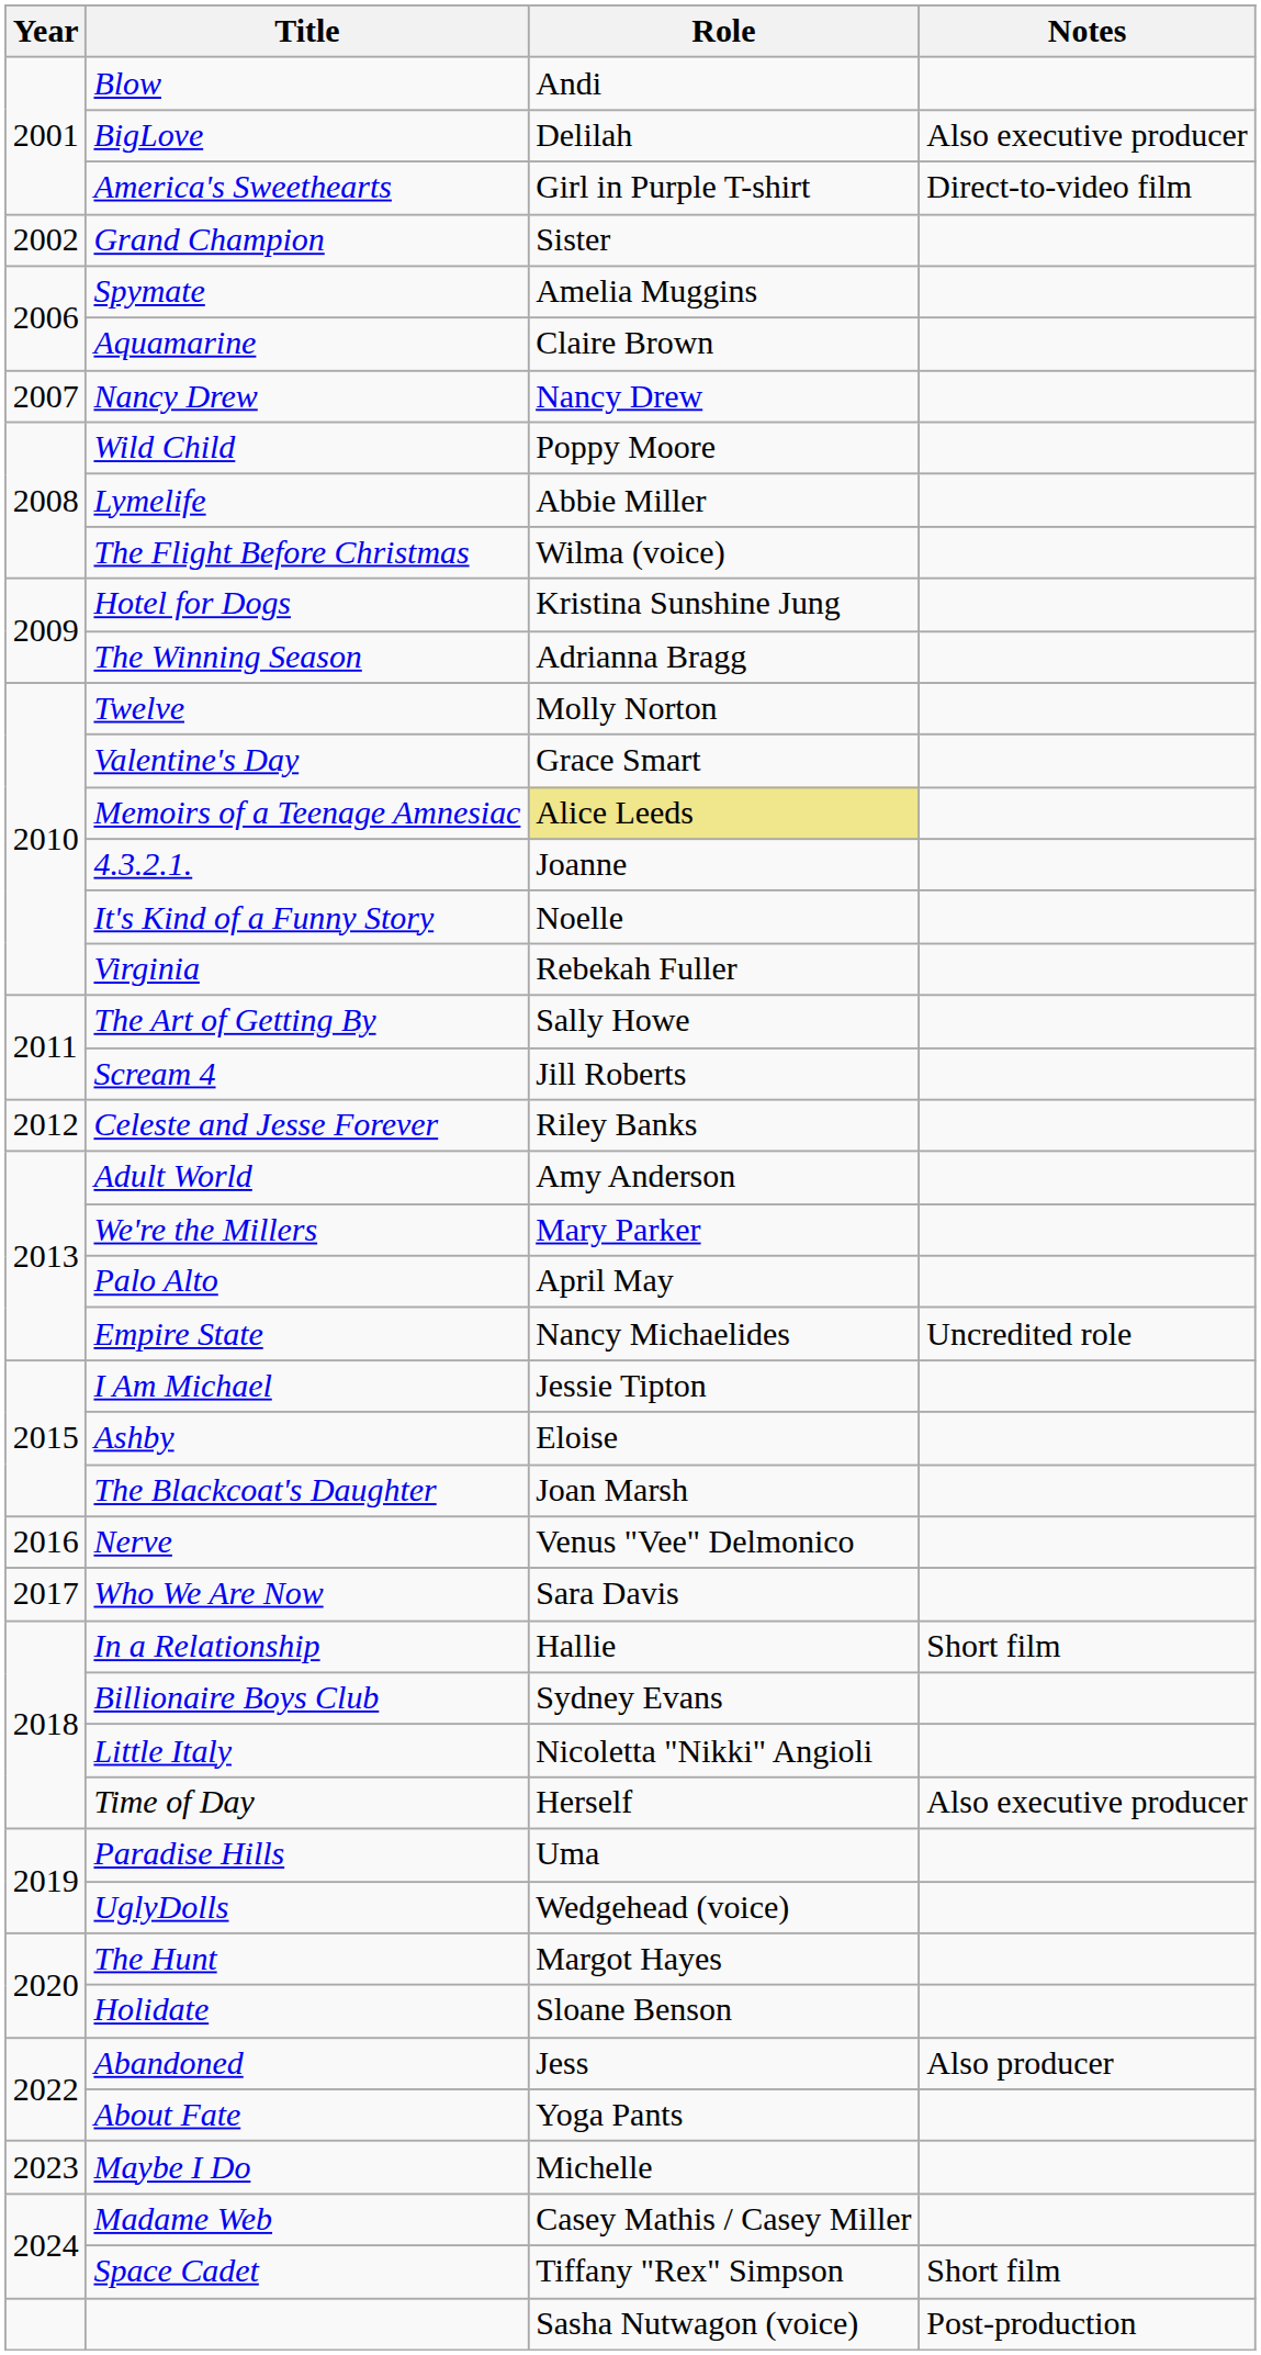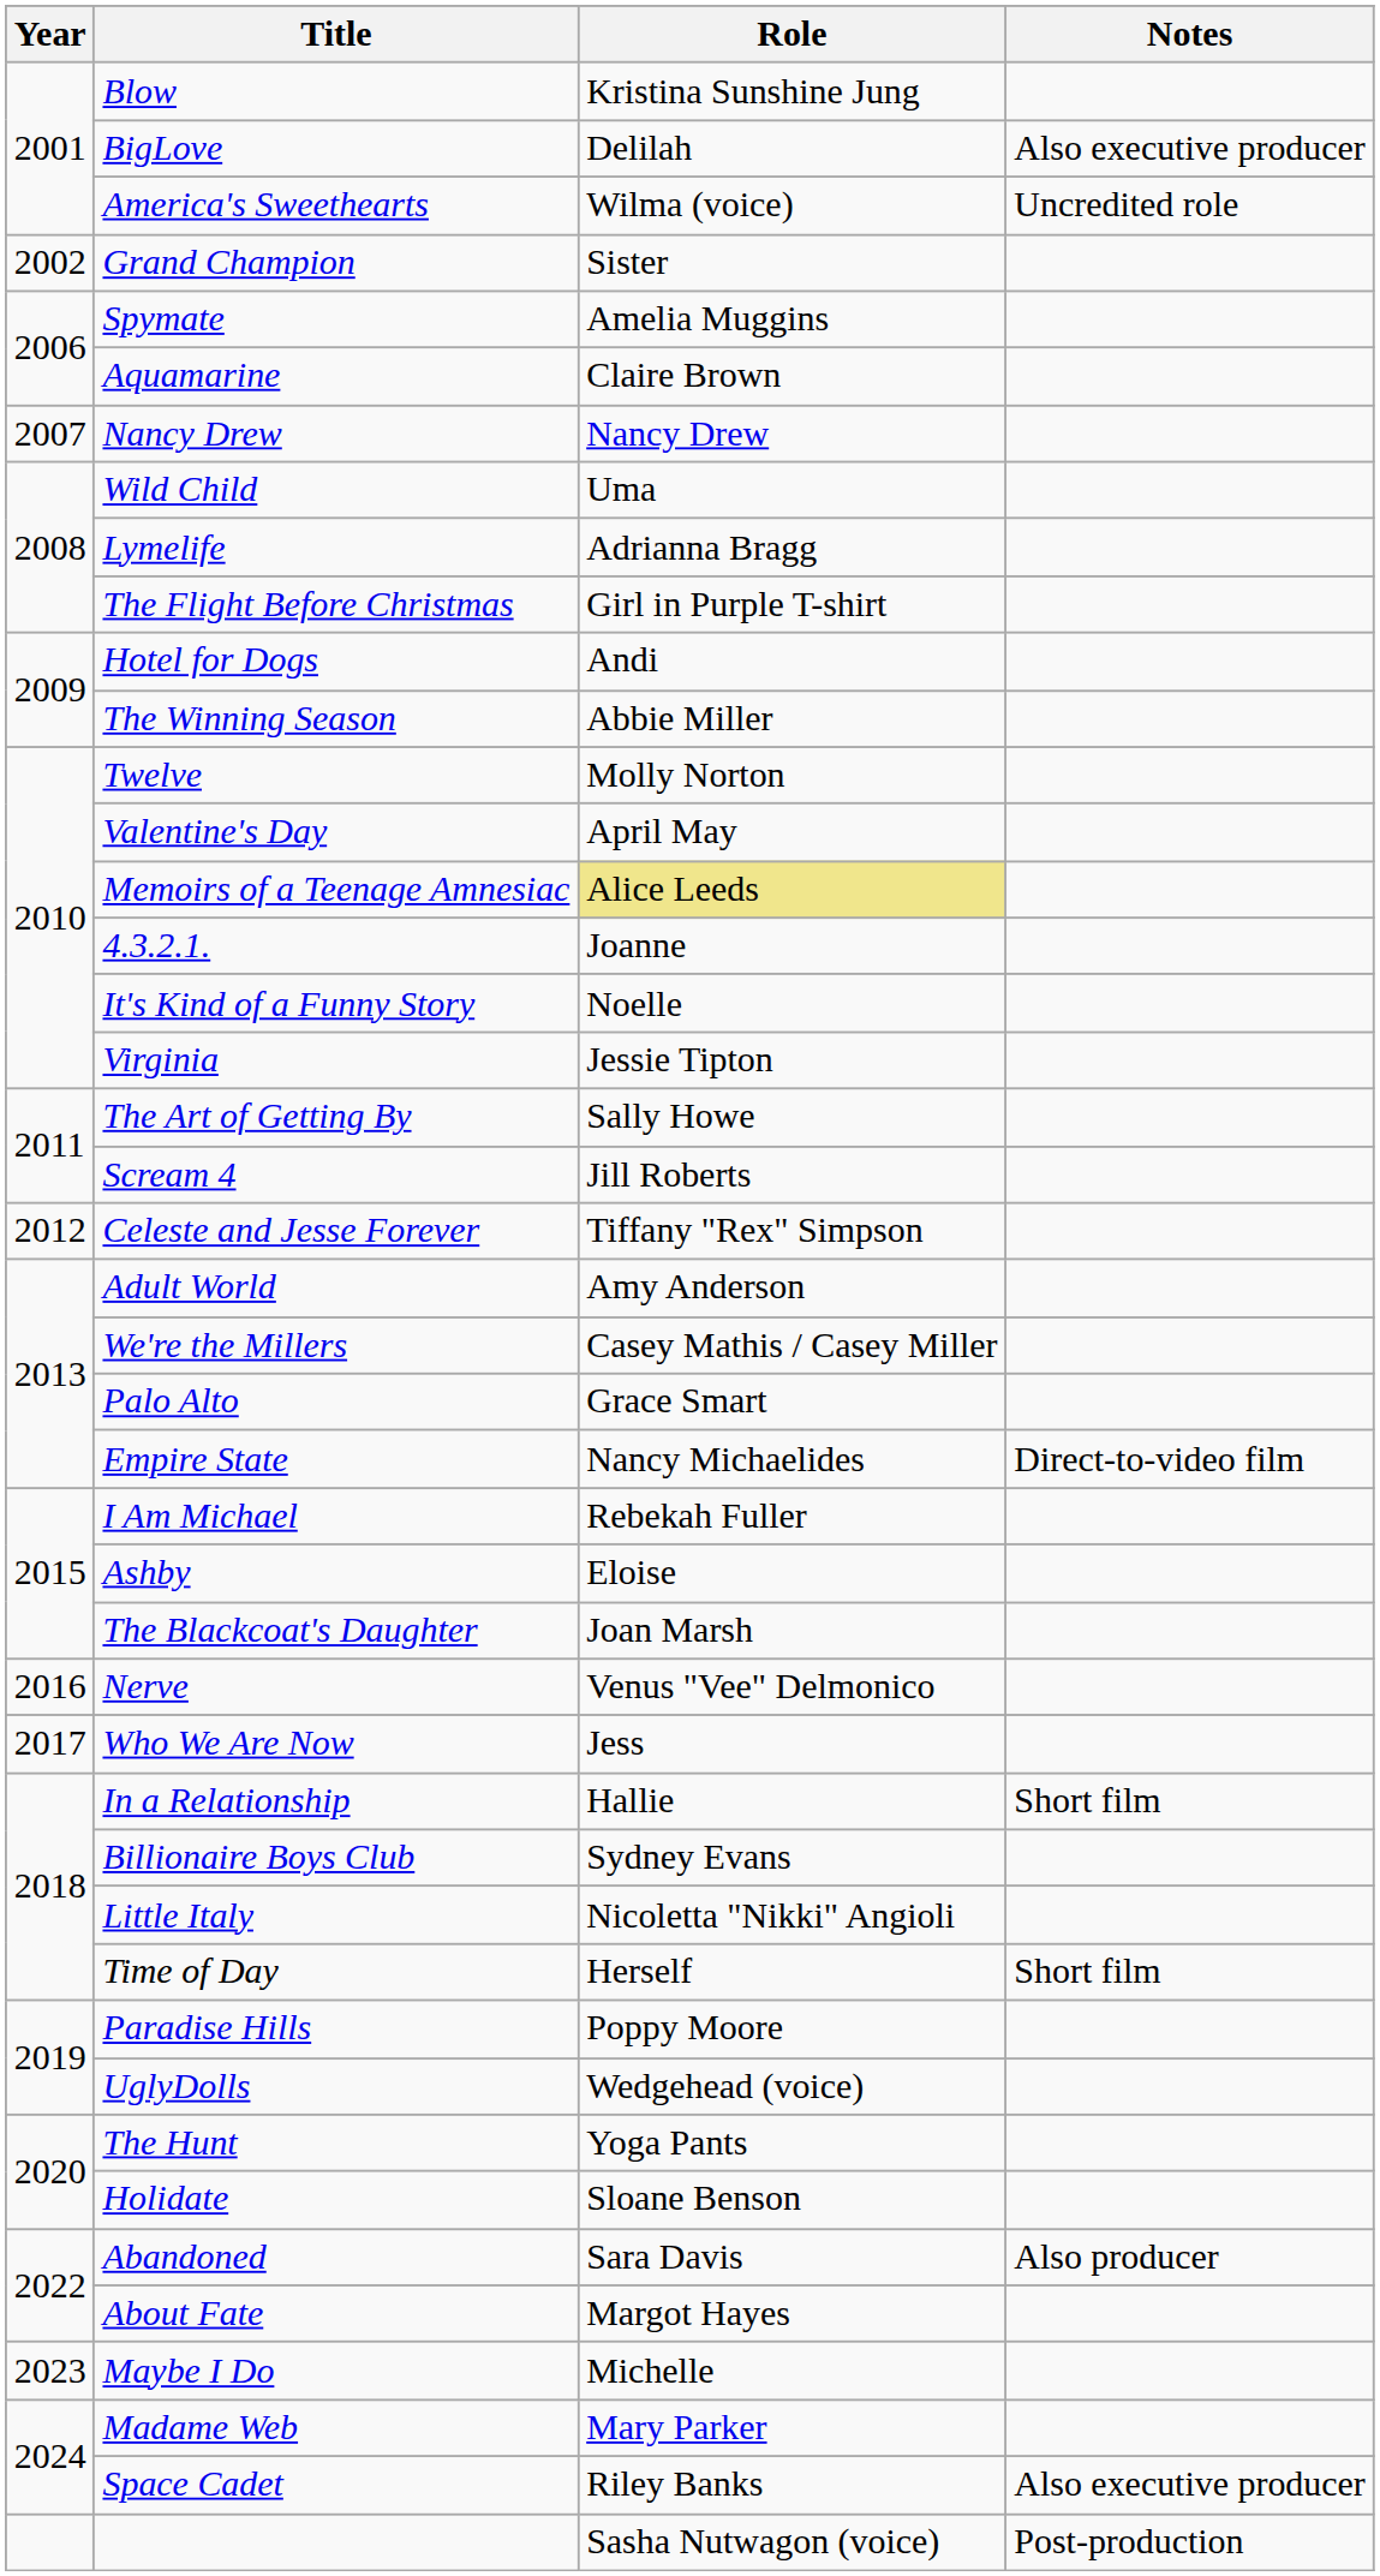Blow | Role: Andi -> Kristina Sunshine Jung
America's Sweethearts | Role: Girl in Purple T-shirt -> Wilma (voice)
America's Sweethearts | Notes: Direct-to-video film -> Uncredited role
Wild Child | Role: Poppy Moore -> Uma
Lymelife | Role: Abbie Miller -> Adrianna Bragg
The Flight Before Christmas | Role: Wilma (voice) -> Girl in Purple T-shirt
Hotel for Dogs | Role: Kristina Sunshine Jung -> Andi
The Winning Season | Role: Adrianna Bragg -> Abbie Miller
Valentine's Day | Role: Grace Smart -> April May
Virginia | Role: Rebekah Fuller -> Jessie Tipton
Celeste and Jesse Forever | Role: Riley Banks -> Tiffany "Rex" Simpson
We're the Millers | Role: Mary Parker -> Casey Mathis / Casey Miller
Palo Alto | Role: April May -> Grace Smart
Empire State | Notes: Uncredited role -> Direct-to-video film
I Am Michael | Role: Jessie Tipton -> Rebekah Fuller
Who We Are Now | Role: Sara Davis -> Jess
Time of Day | Notes: Also executive producer -> Short film
Paradise Hills | Role: Uma -> Poppy Moore
The Hunt | Role: Margot Hayes -> Yoga Pants
Abandoned | Role: Jess -> Sara Davis
About Fate | Role: Yoga Pants -> Margot Hayes
Madame Web | Role: Casey Mathis / Casey Miller -> Mary Parker
Space Cadet | Role: Tiffany "Rex" Simpson -> Riley Banks
Space Cadet | Notes: Short film -> Also executive producer
